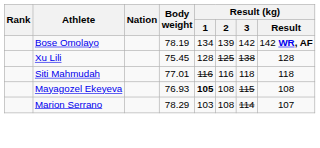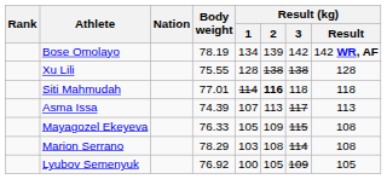Xu Lili | Body weight: 75.45 -> 75.55
Xu Lili | Result (kg) / 2: 125 -> 138
Siti Mahmudah | Result (kg) / 1: 116 -> 114
Siti Mahmudah | Result (kg) / 2: normal -> bold
+ row: Asma Issa | 74.39 | 107 | 113 | 117 | 113
Mayagozel Ekeyeva | Body weight: 76.93 -> 76.33
Mayagozel Ekeyeva | Result (kg) / 1: bold -> normal
Mayagozel Ekeyeva | Result (kg) / 2: 108 -> 109
Marion Serrano | Result (kg) / Result: 107 -> 108
+ row: Lyubov Semenyuk | 76.92 | 100 | 105 | 109 | 105
